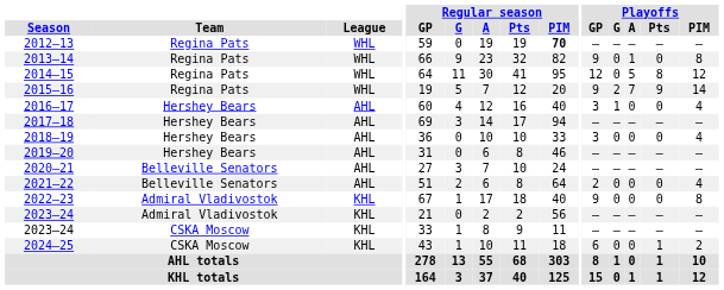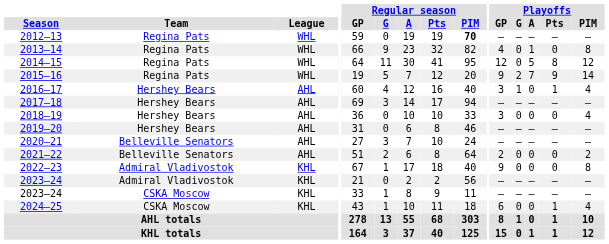2013–14 | Playoffs / GP: 9 -> 4
2016–17 | Playoffs / Pts: 0 -> 1
2021–22 | Playoffs / PIM: 4 -> 2
2024–25 | Playoffs / PIM: 2 -> 4
